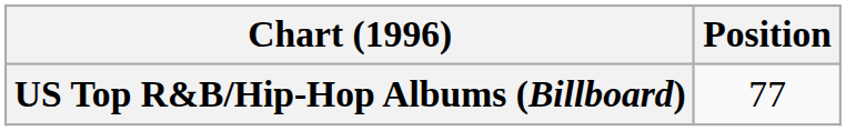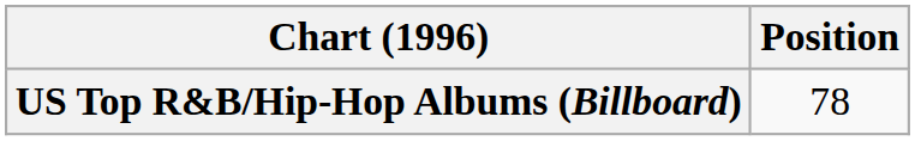US Top R&B/Hip-Hop Albums (Billboard) | Position: 77 -> 78
